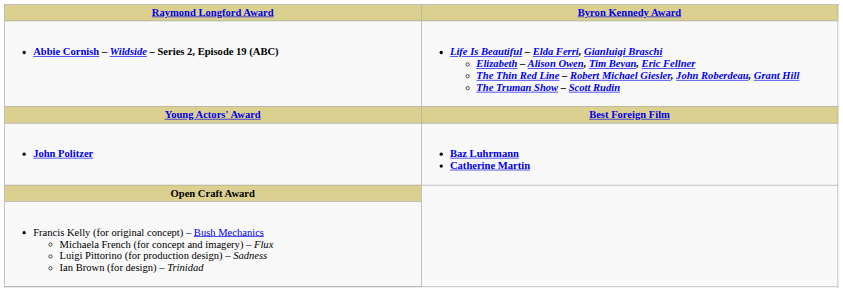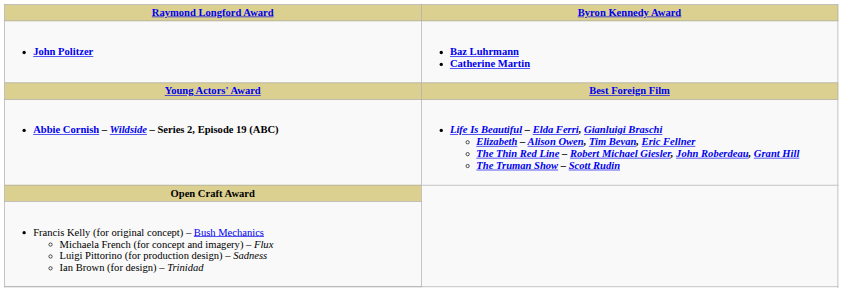rows swapped: John Politzer <-> Abbie Cornish – Wildside – Series 2, Episode 19 (ABC)
